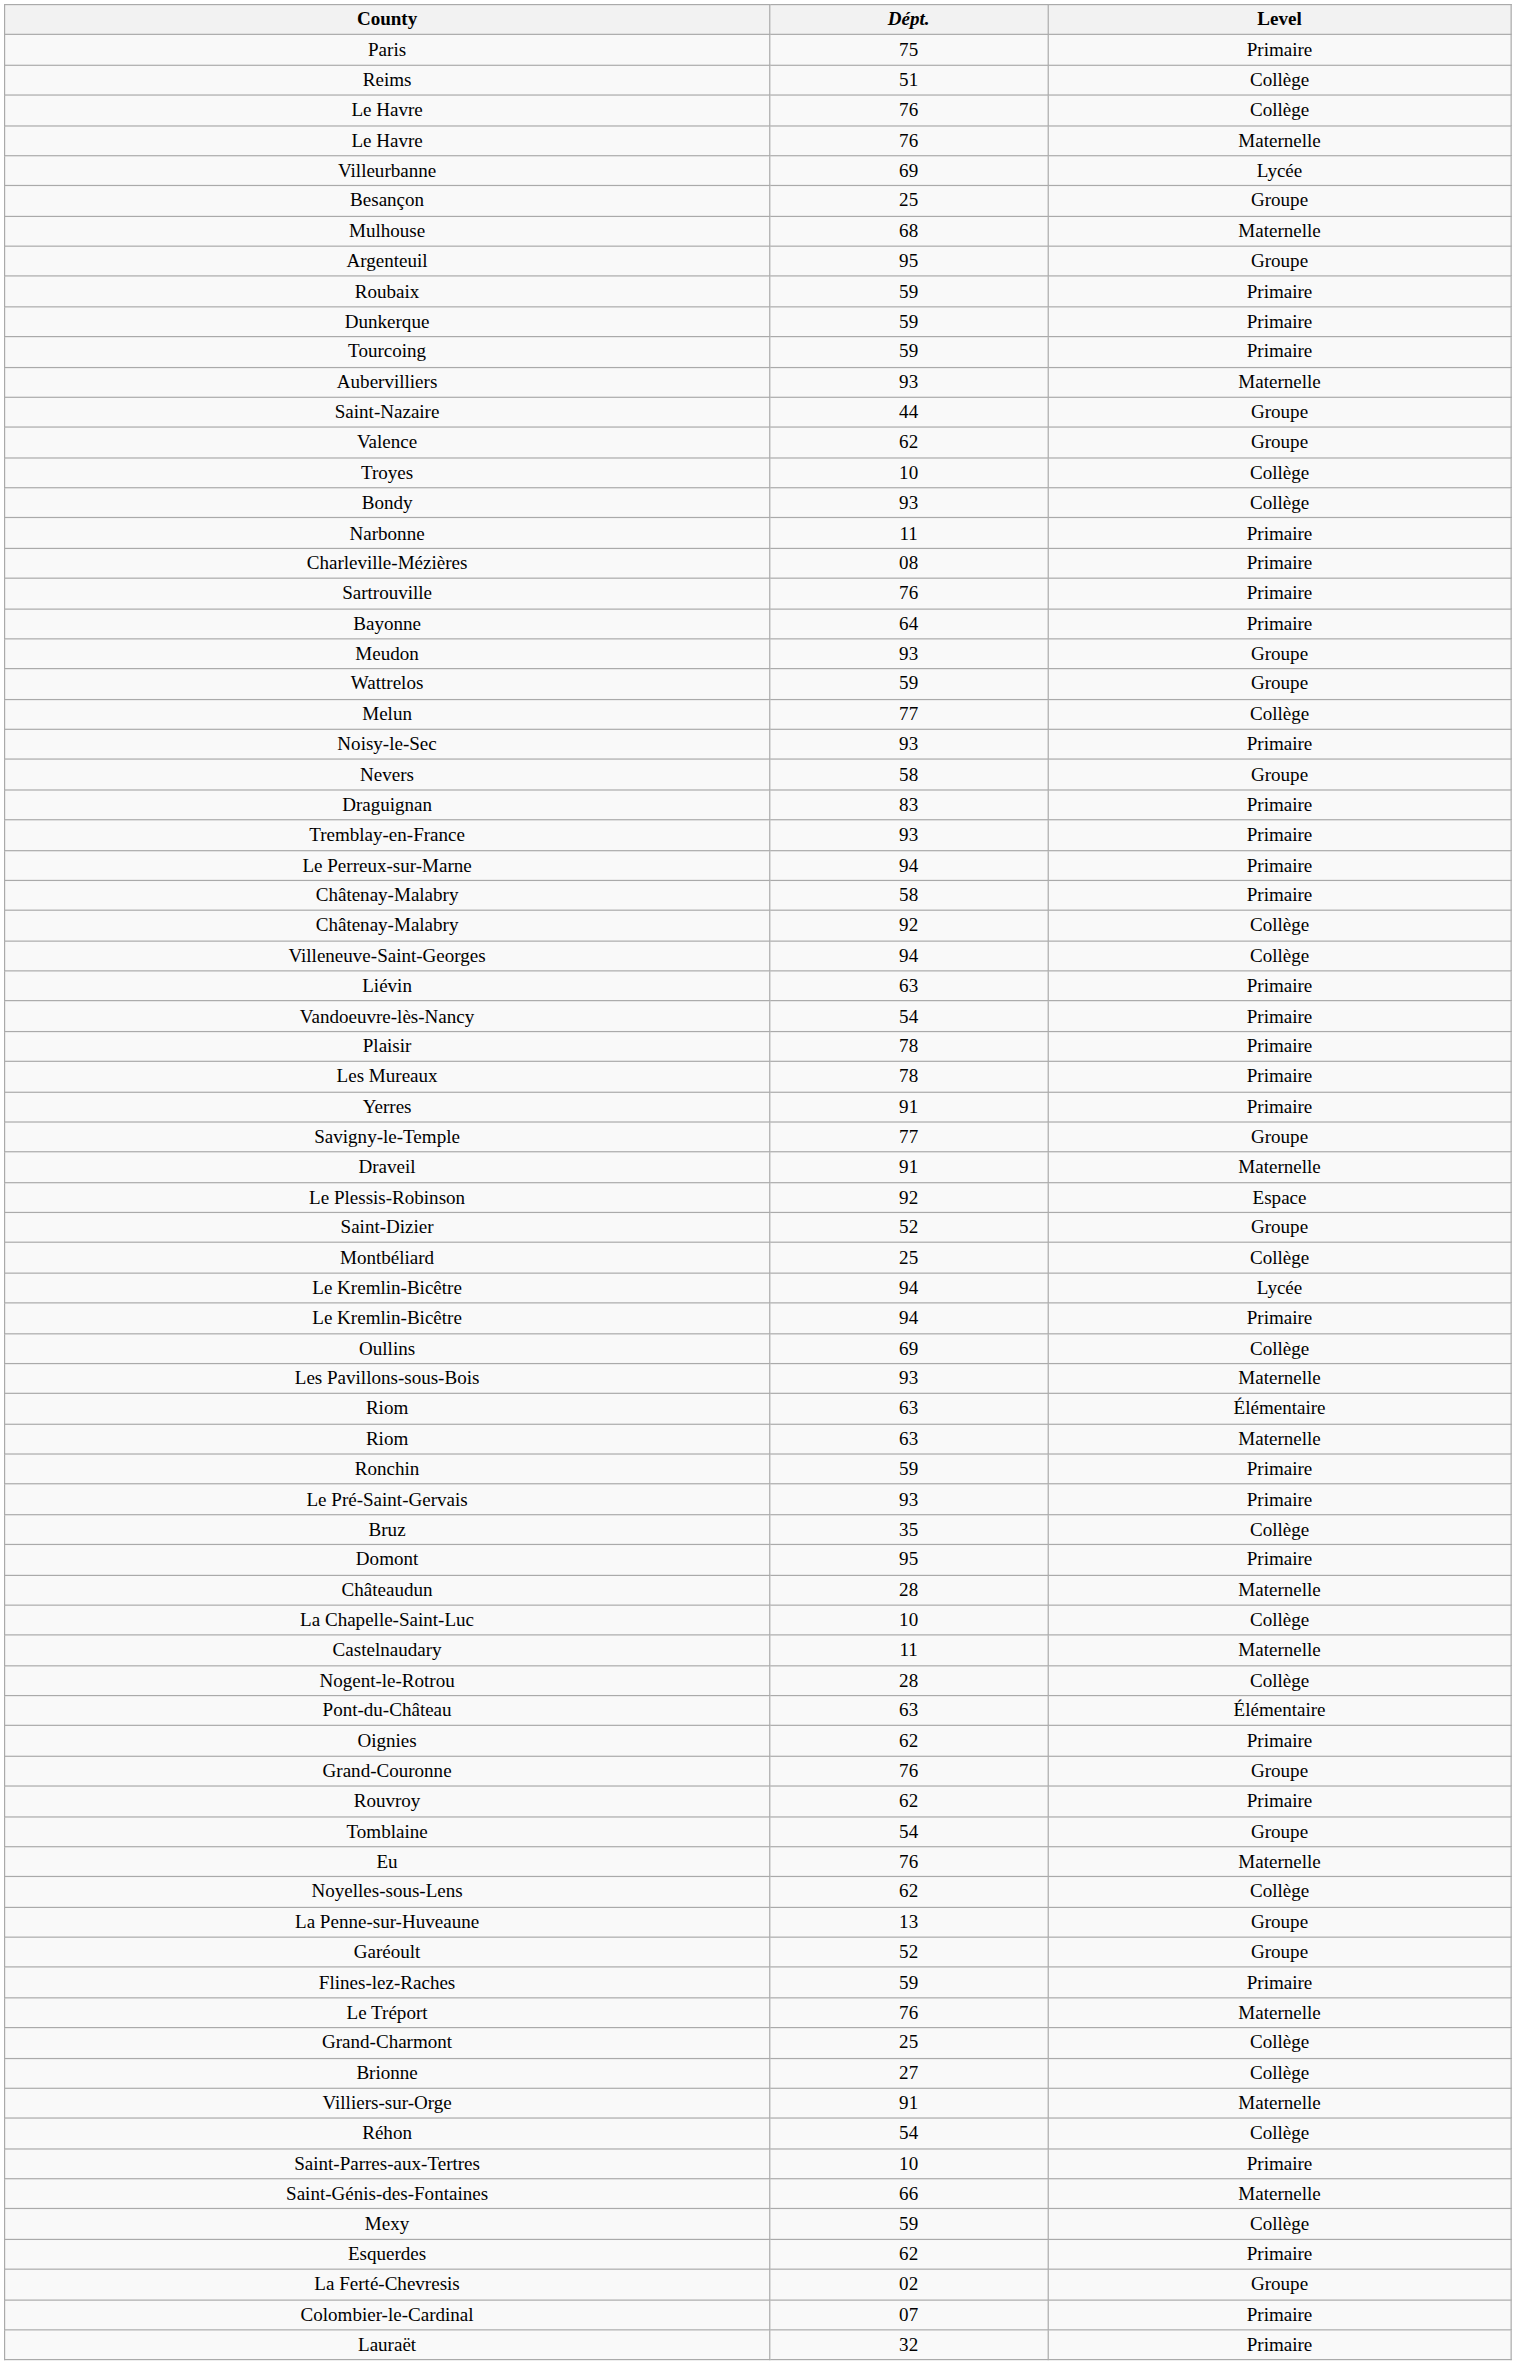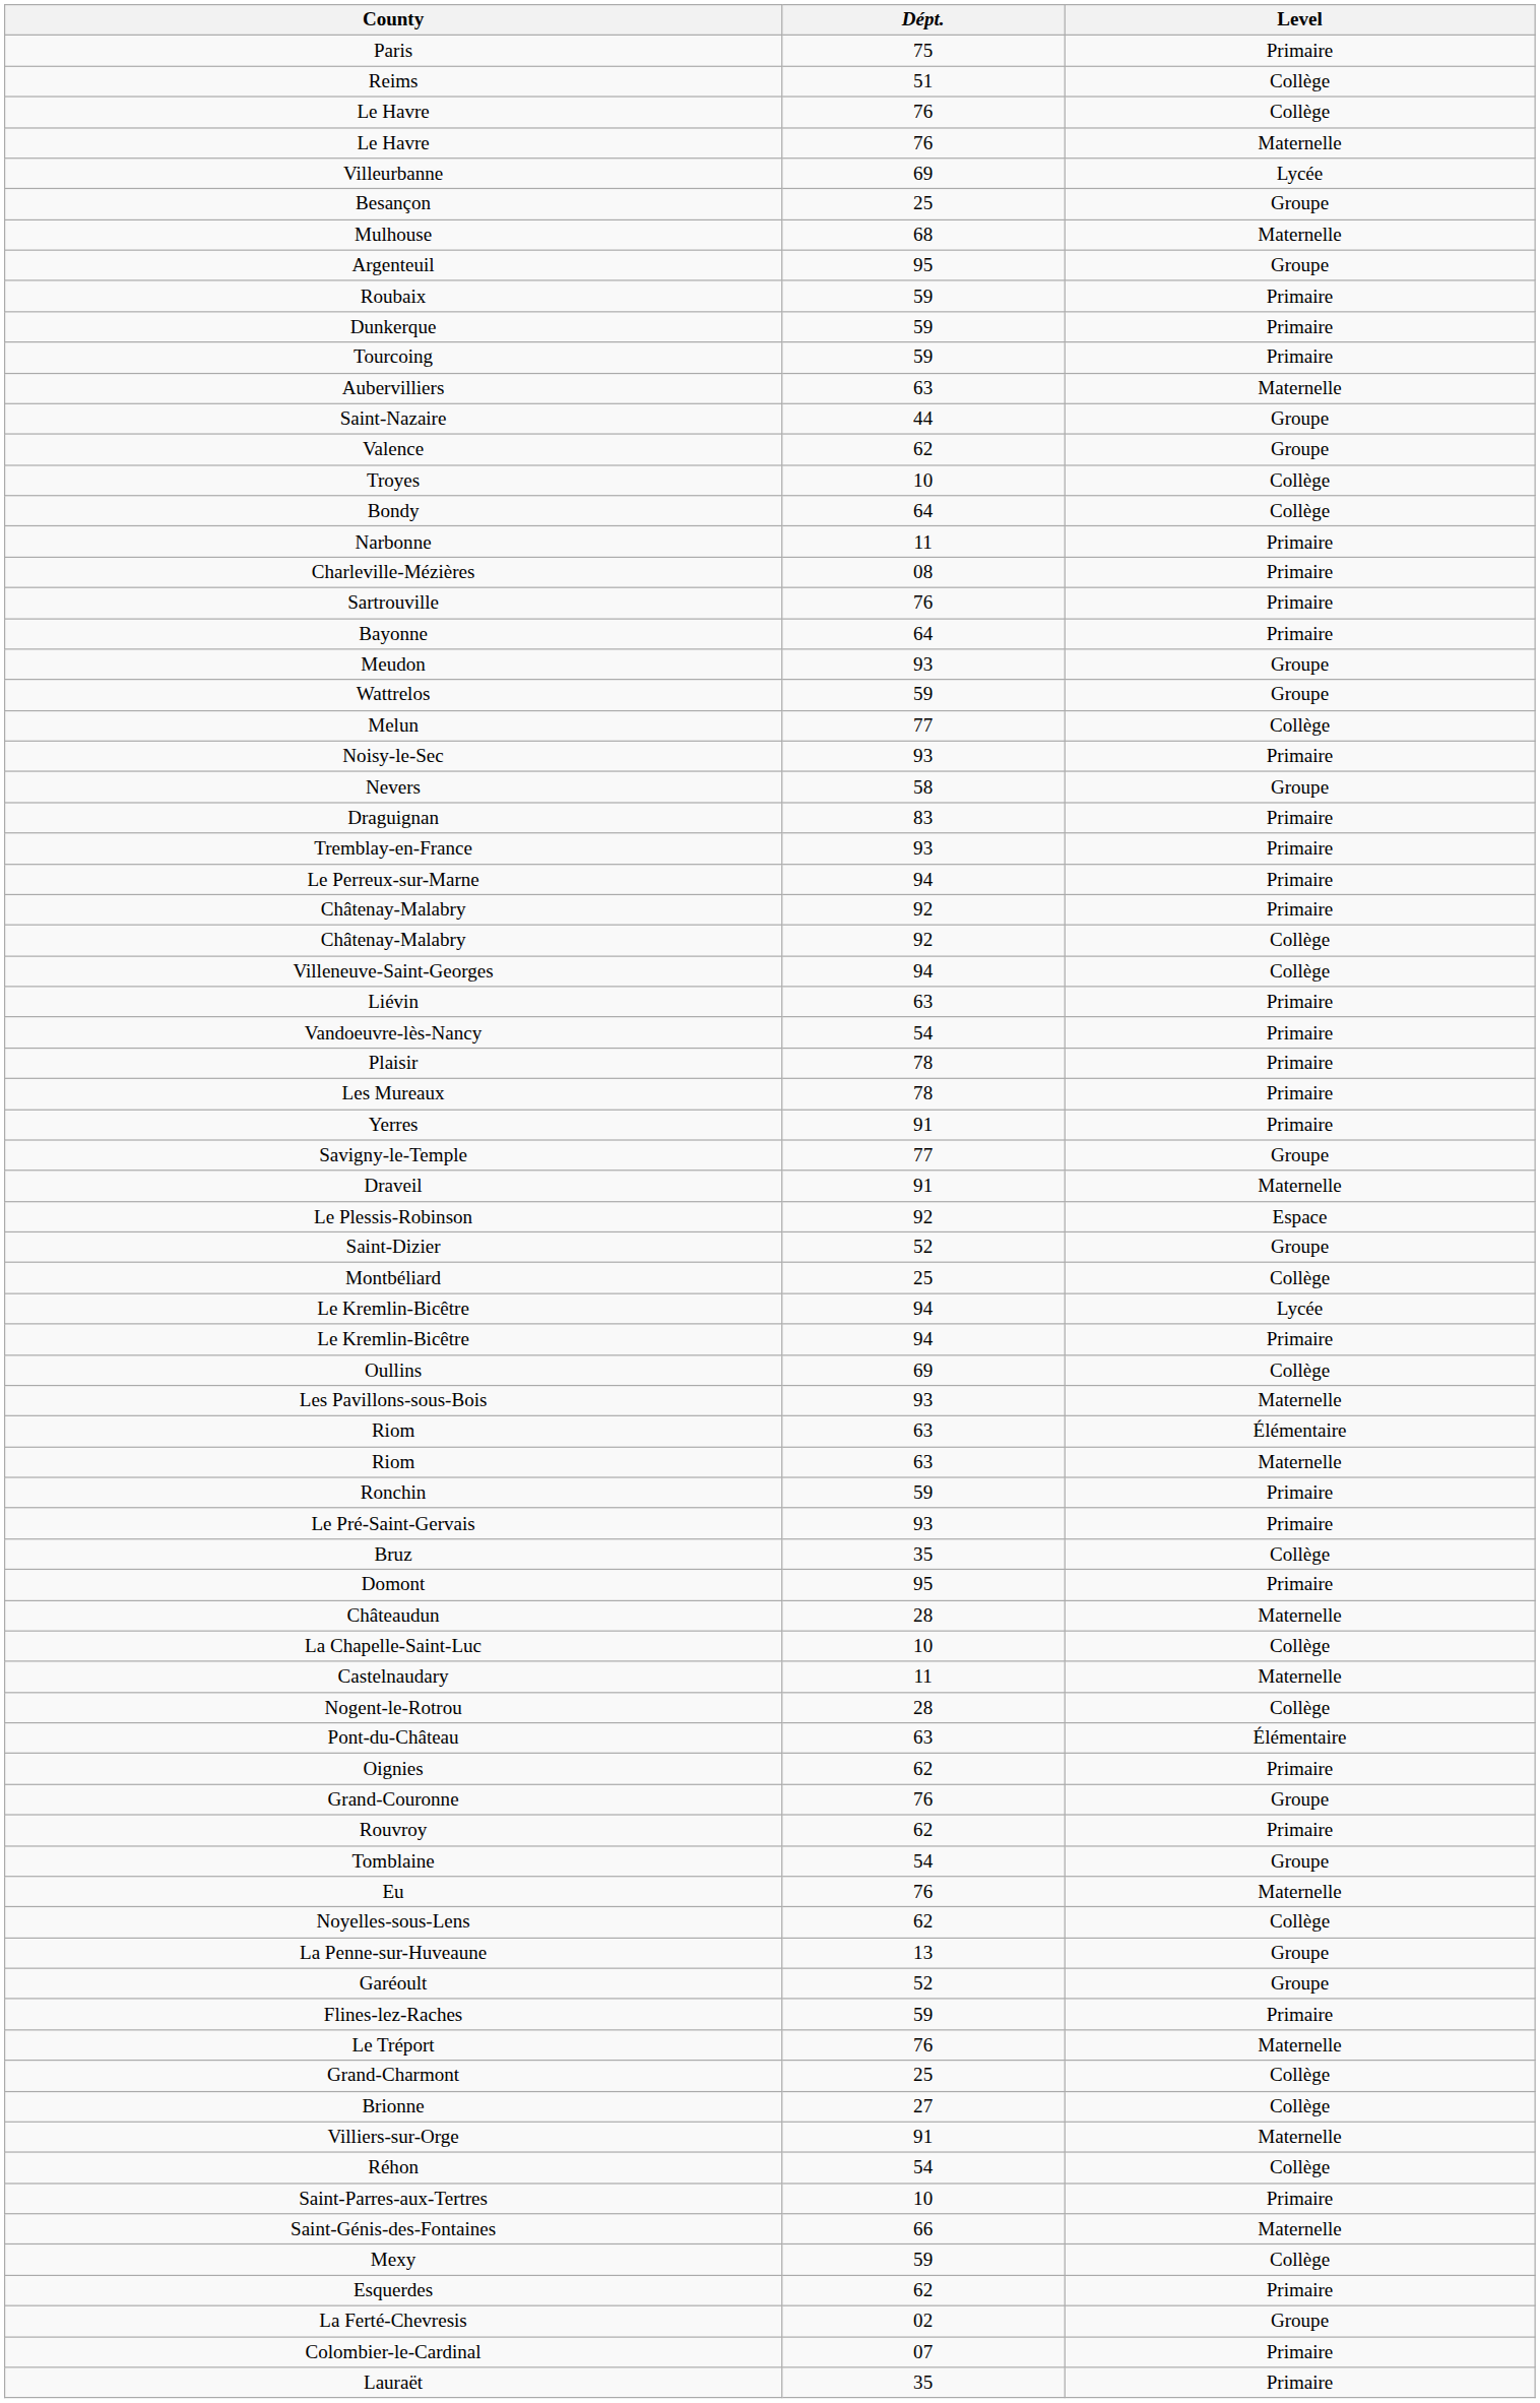Aubervilliers | Dépt.: 93 -> 63
Bondy | Dépt.: 93 -> 64
Châtenay-Malabry / Primaire | Dépt.: 58 -> 92
Lauraët | Dépt.: 32 -> 35
